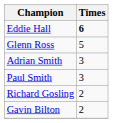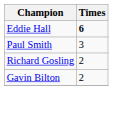- row: Glenn Ross | 5
- row: Adrian Smith | 3
